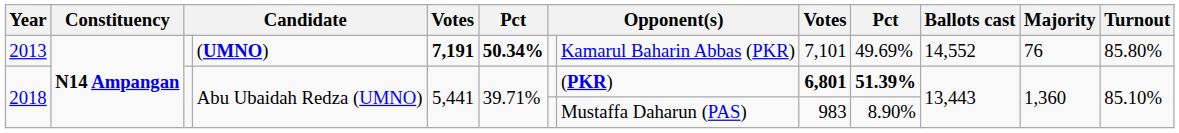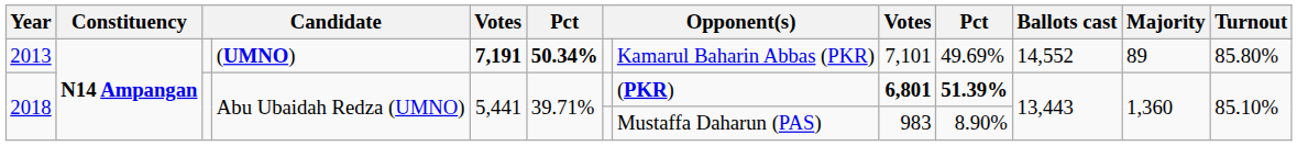2013 | Majority: 76 -> 89
